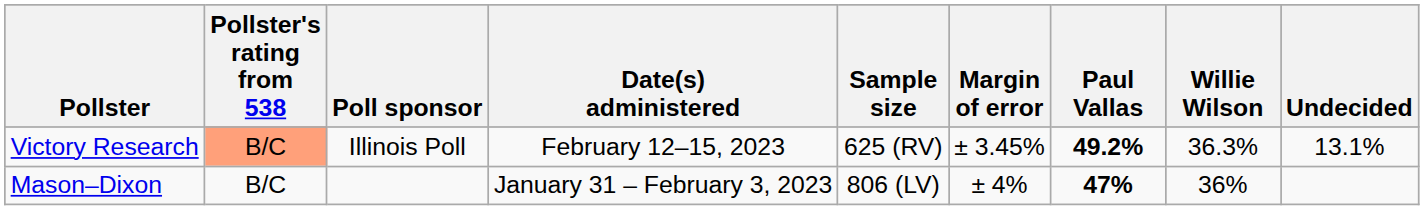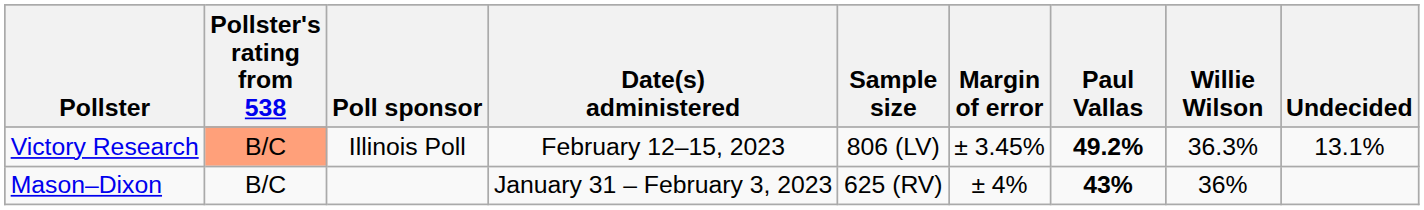Victory Research | Sample size: 625 (RV) -> 806 (LV)
Mason–Dixon | Sample size: 806 (LV) -> 625 (RV)
Mason–Dixon | Paul Vallas: 47% -> 43%
